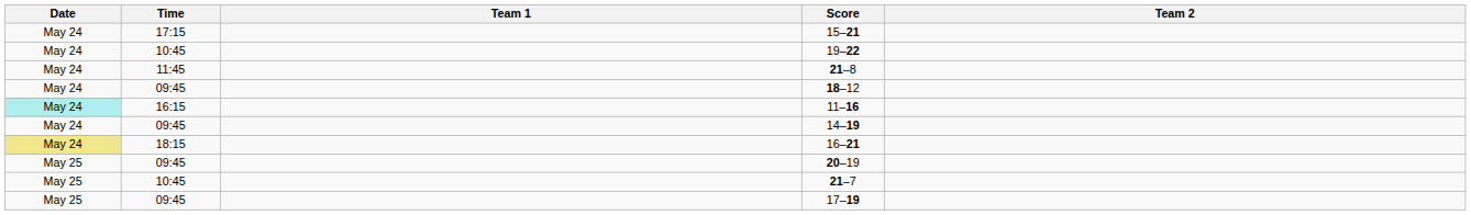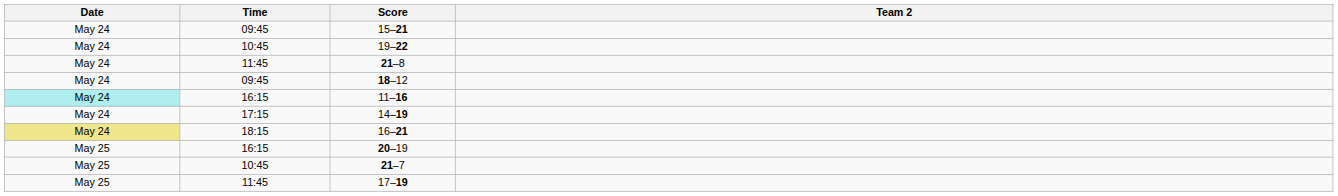- column: Team 1
15–21 | Time: 17:15 -> 09:45
14–19 | Time: 09:45 -> 17:15
20–19 | Time: 09:45 -> 16:15
17–19 | Time: 09:45 -> 11:45
